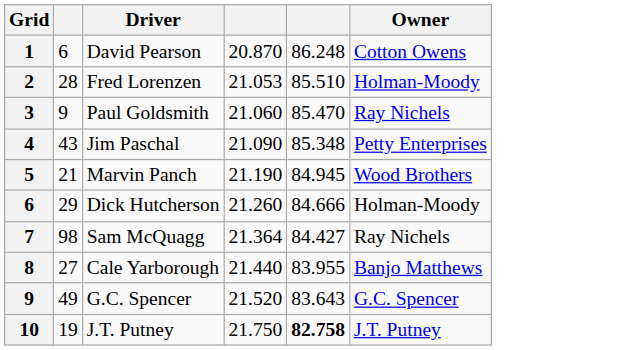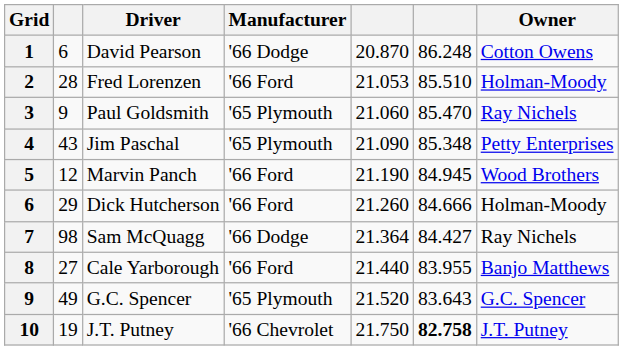+ column: Manufacturer | '66 Dodge | '66 Ford | '65 Plymouth | '65 Plymouth | '66 Ford | '66 Ford | '66 Dodge | '66 Ford | '65 Plymouth | '66 Chevrolet
5 | column 2: 21 -> 12
